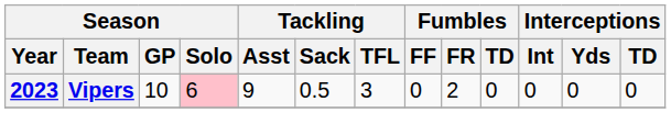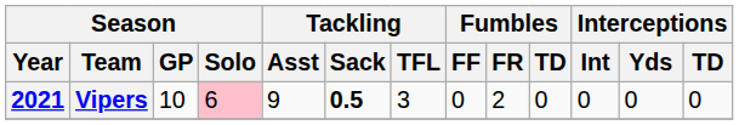Vipers | Season / Year: 2023 -> 2021
Vipers | Tackling / Sack: normal -> bold
